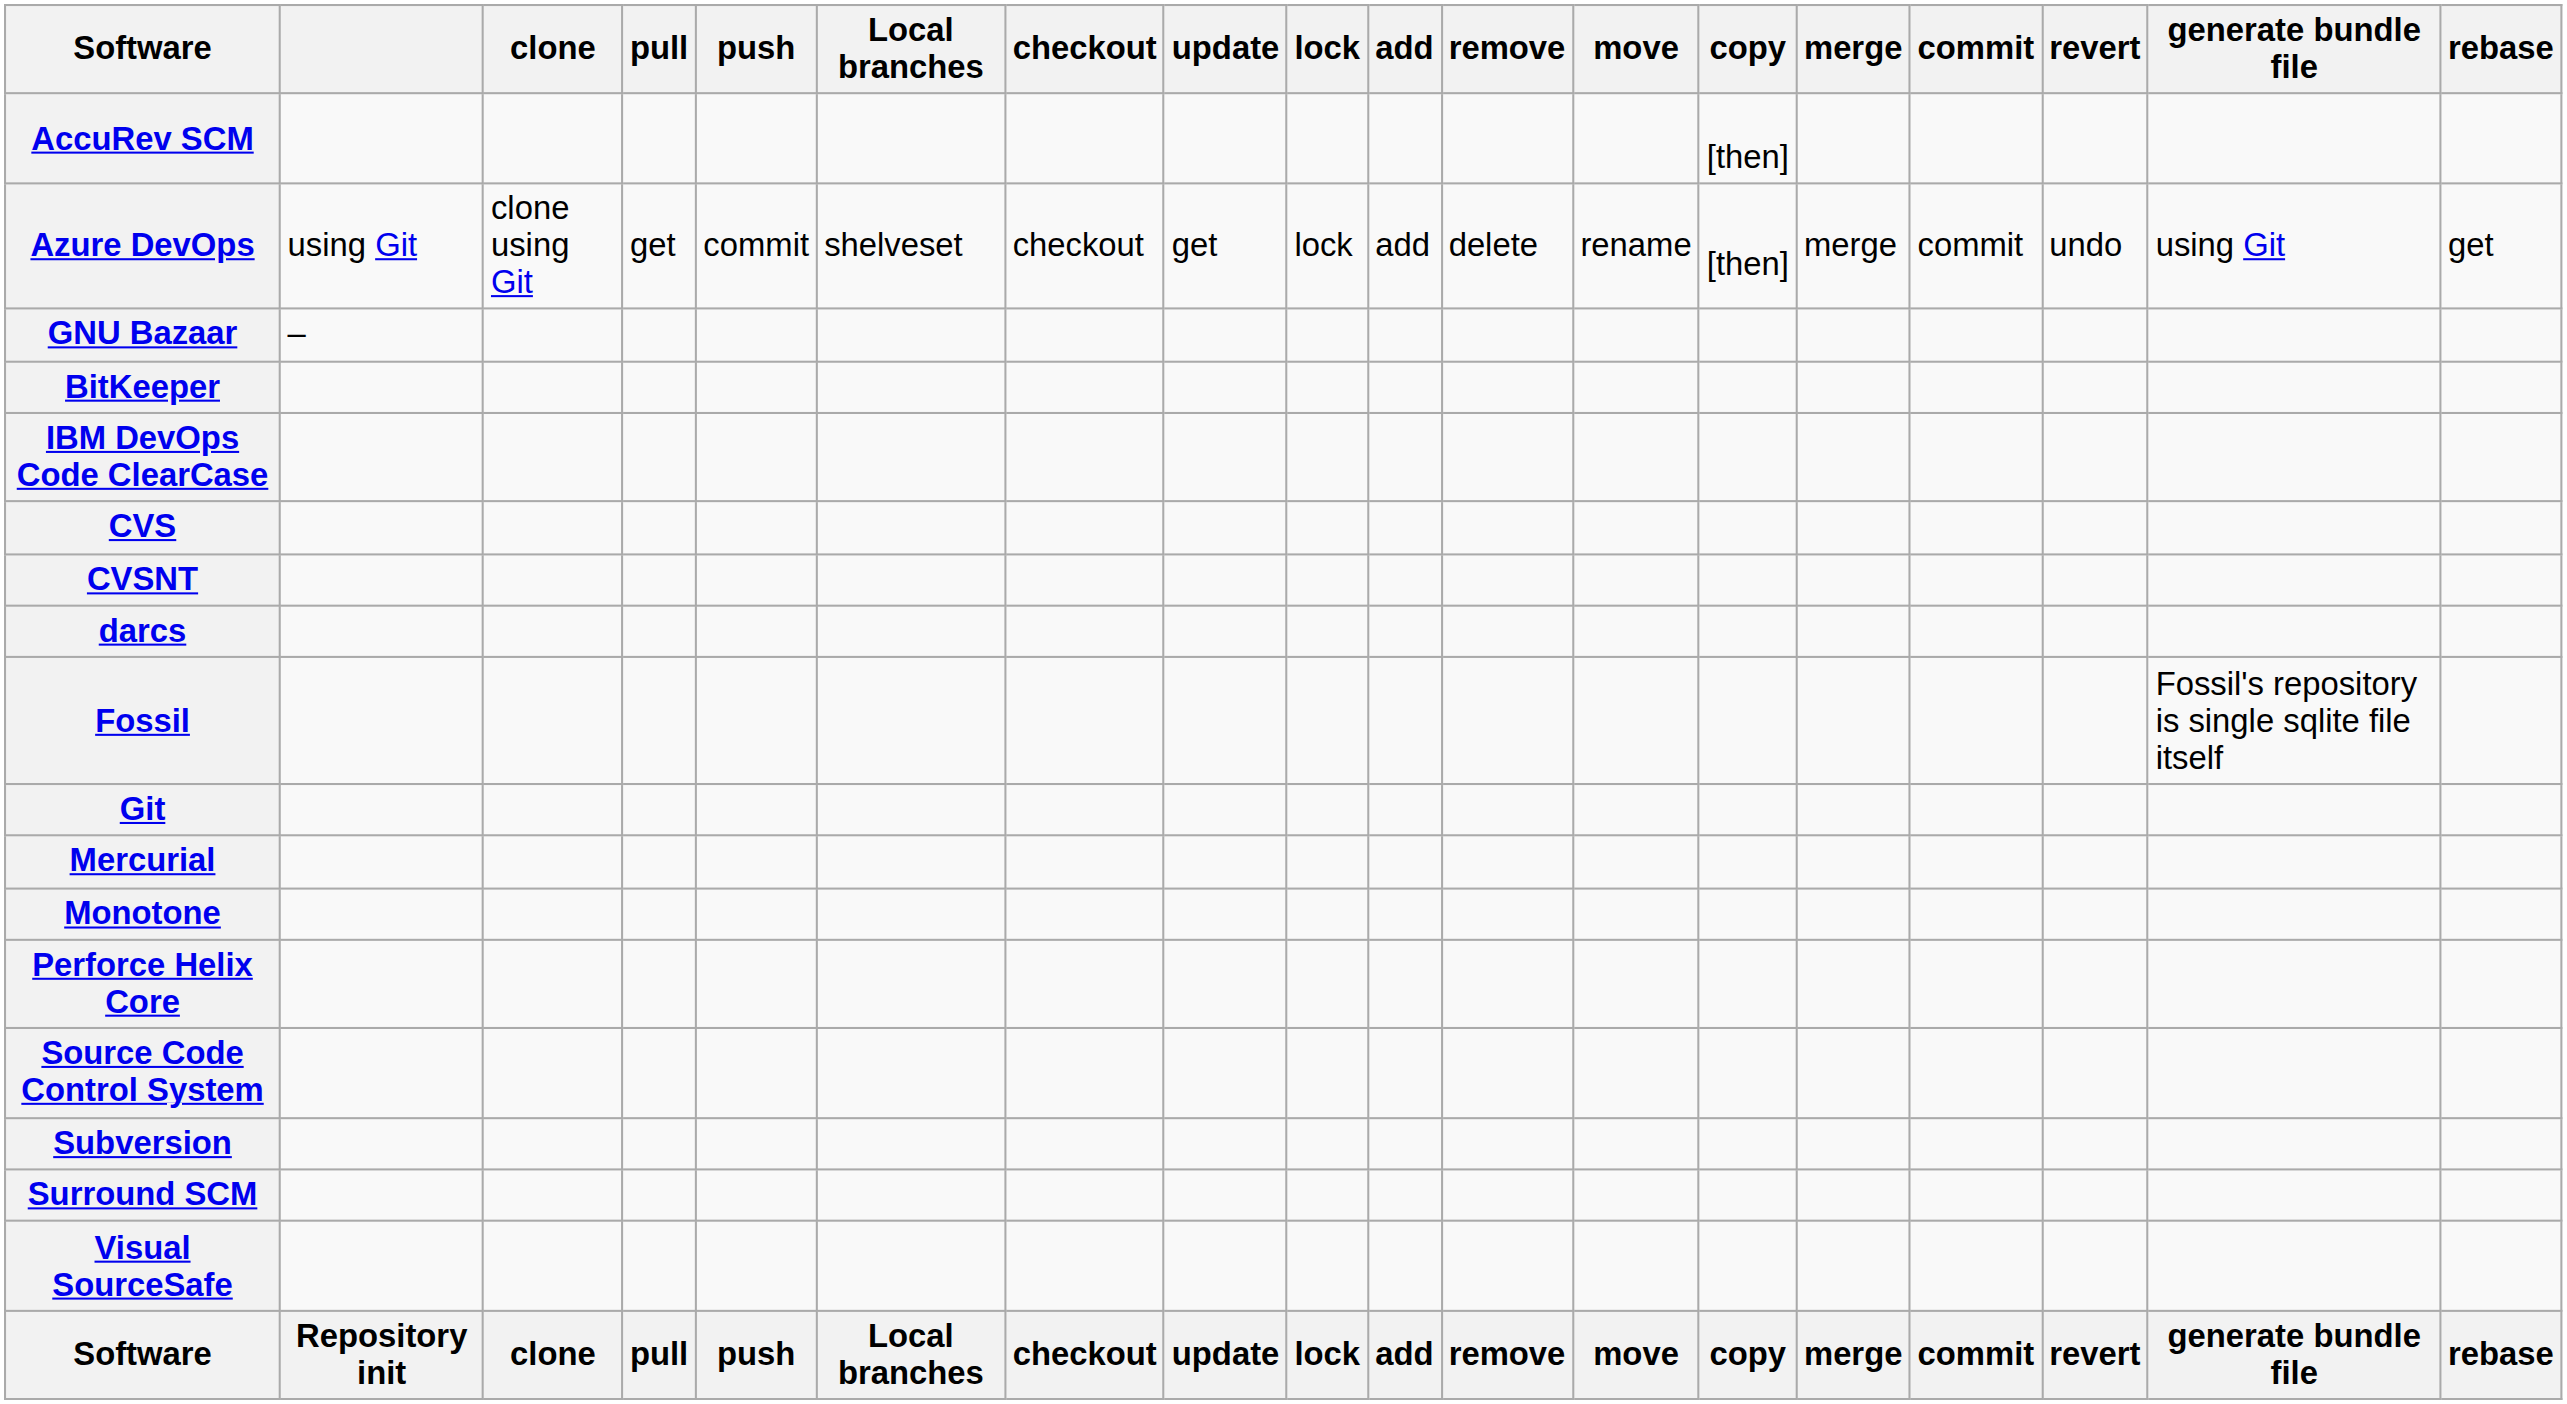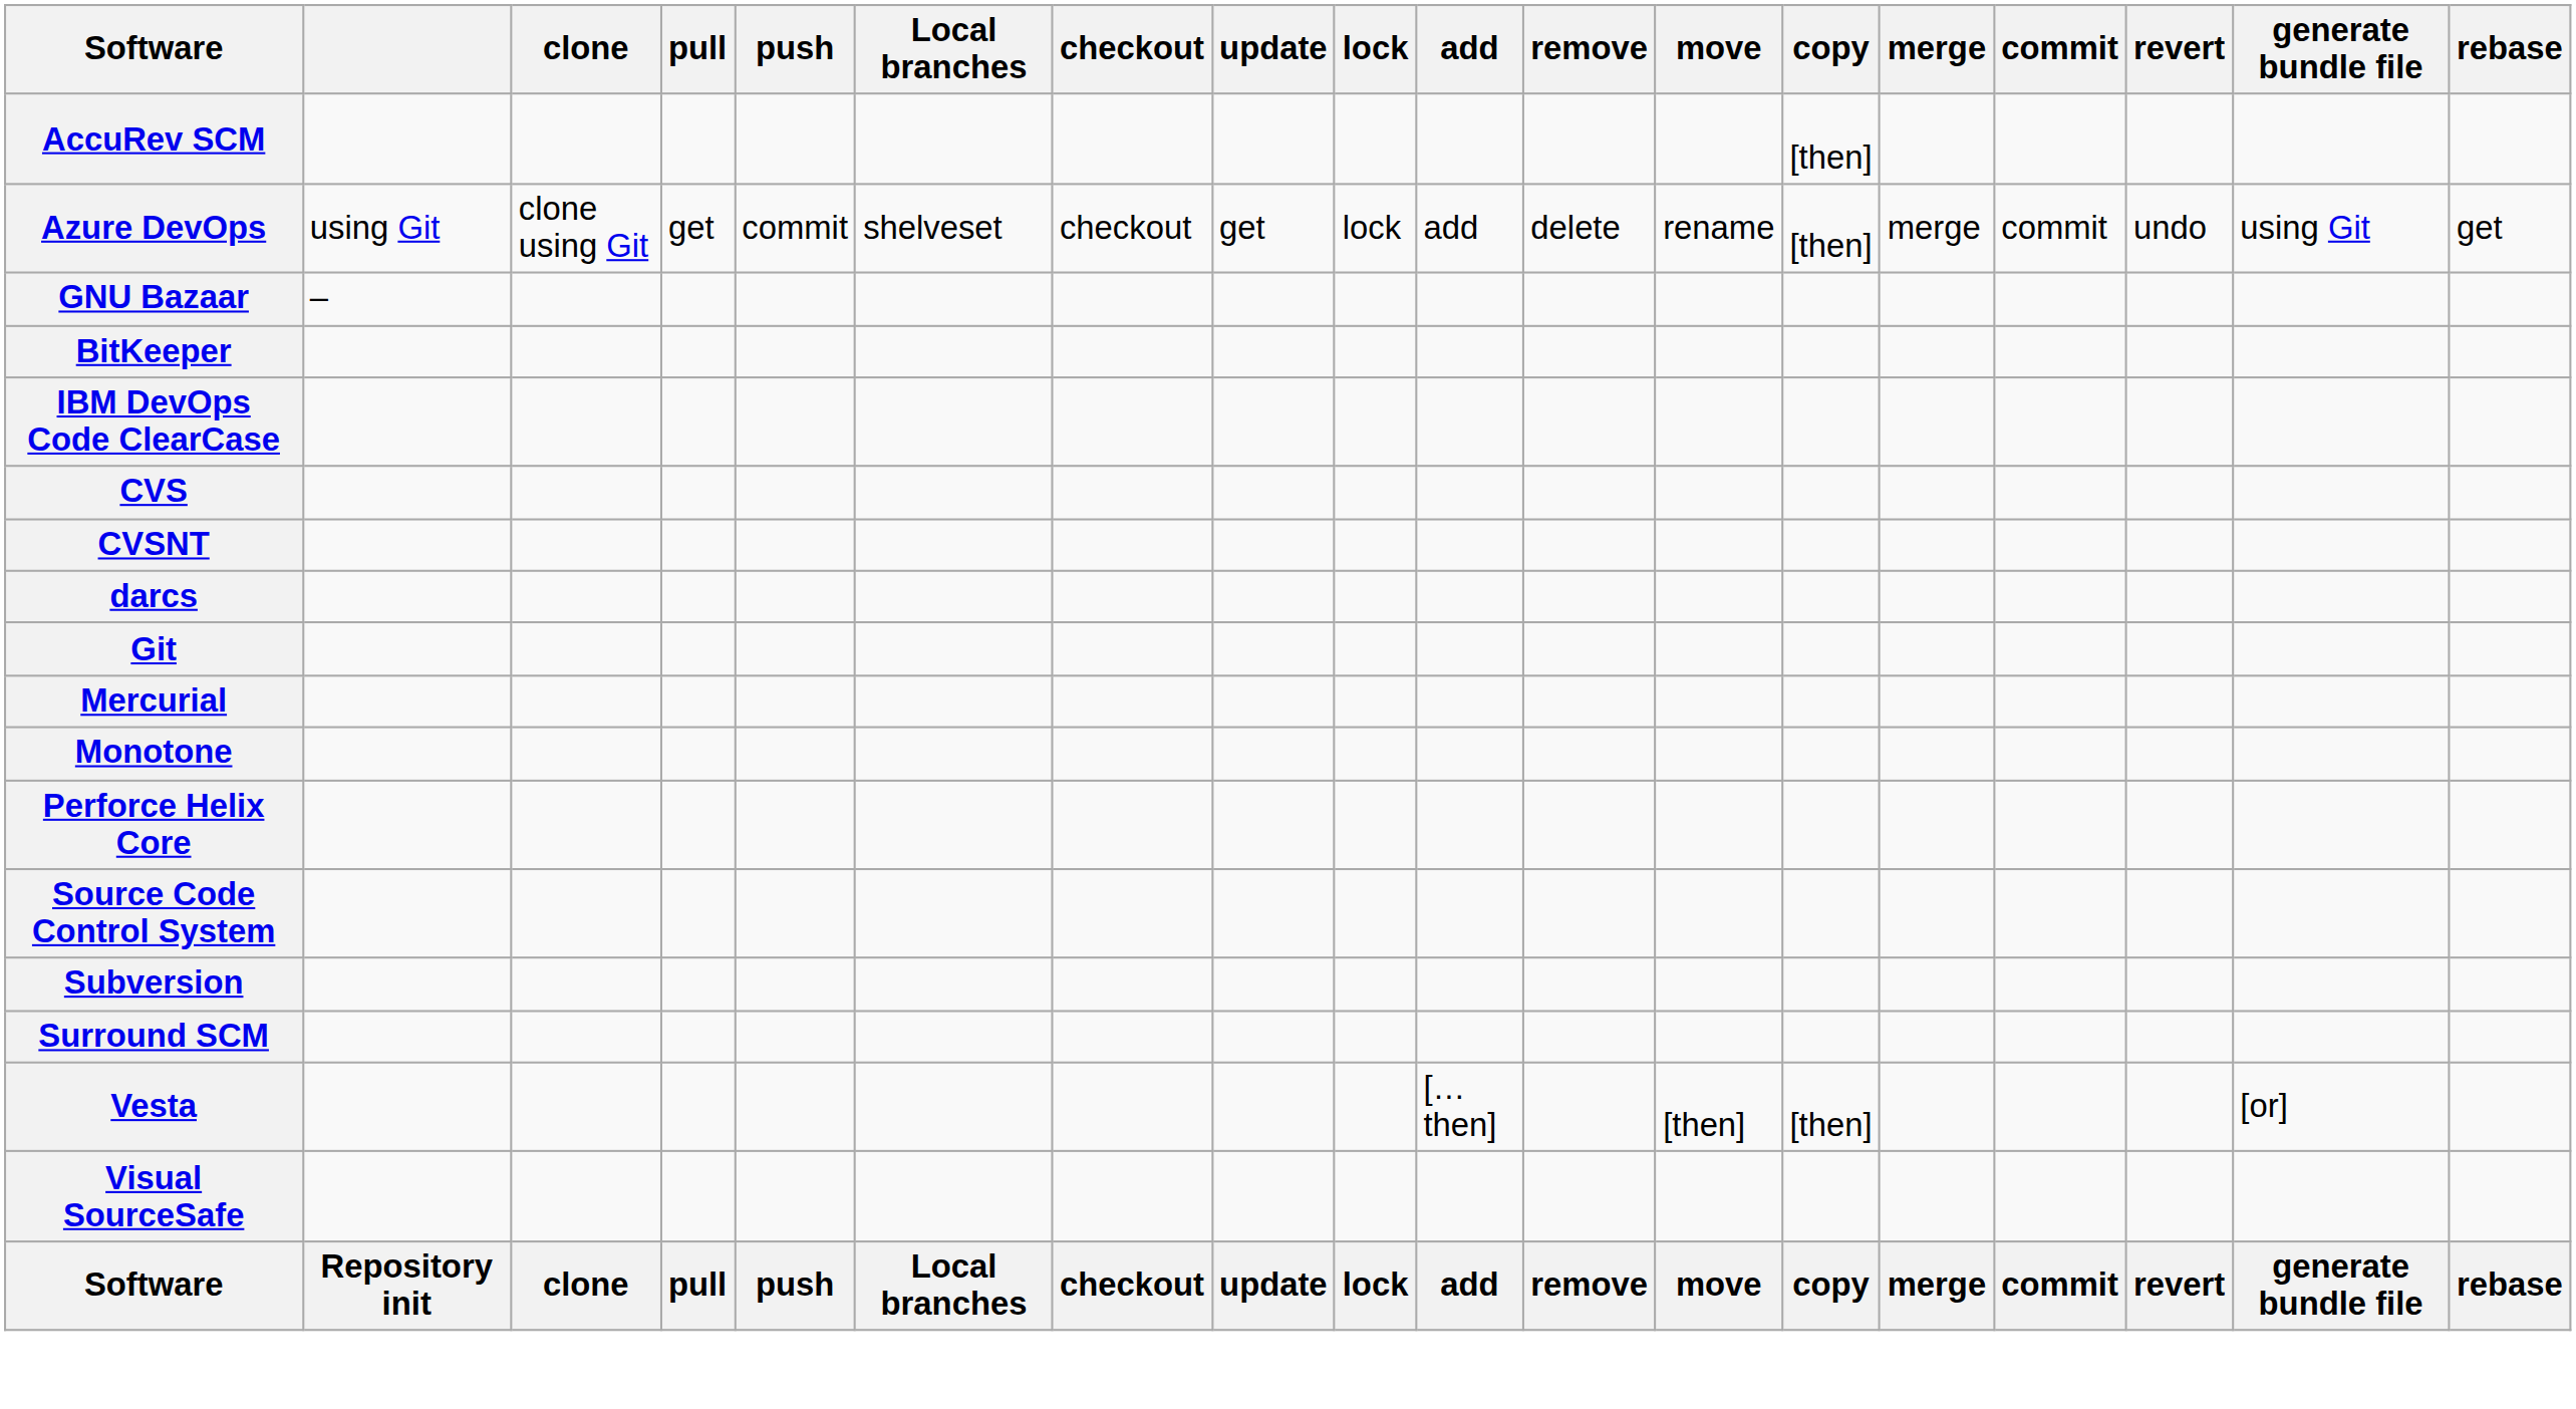- row: Fossil | Fossil's repository is single sqlite file itself
+ row: Vesta | [… then] | [then] | [then] | [or]
